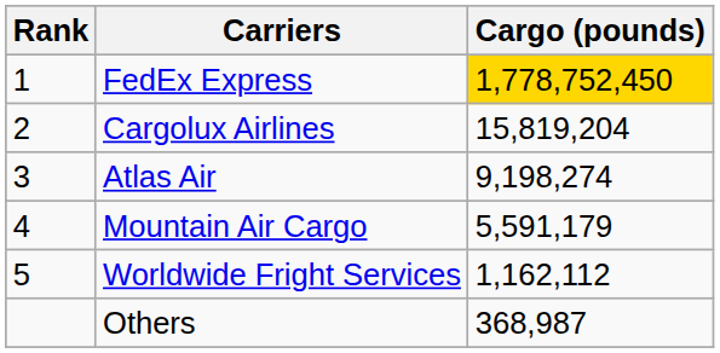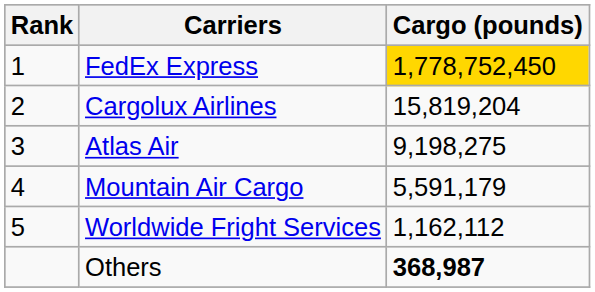Atlas Air | Cargo (pounds): 9,198,274 -> 9,198,275
Others | Cargo (pounds): normal -> bold
